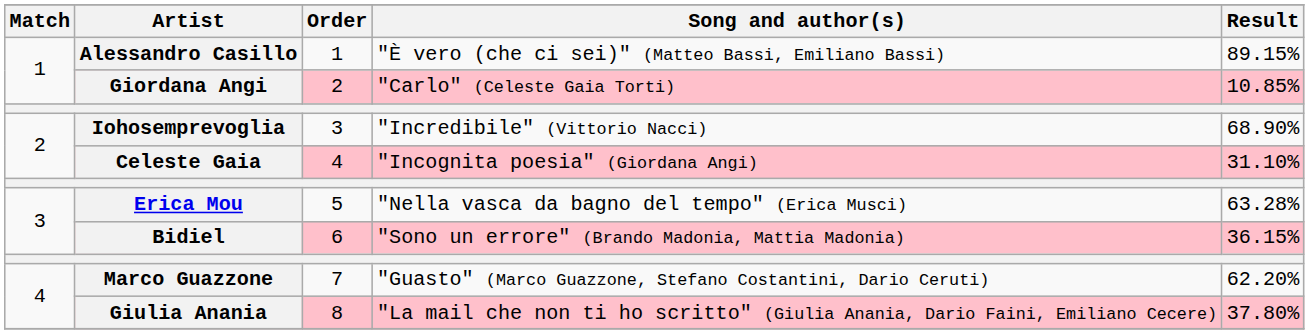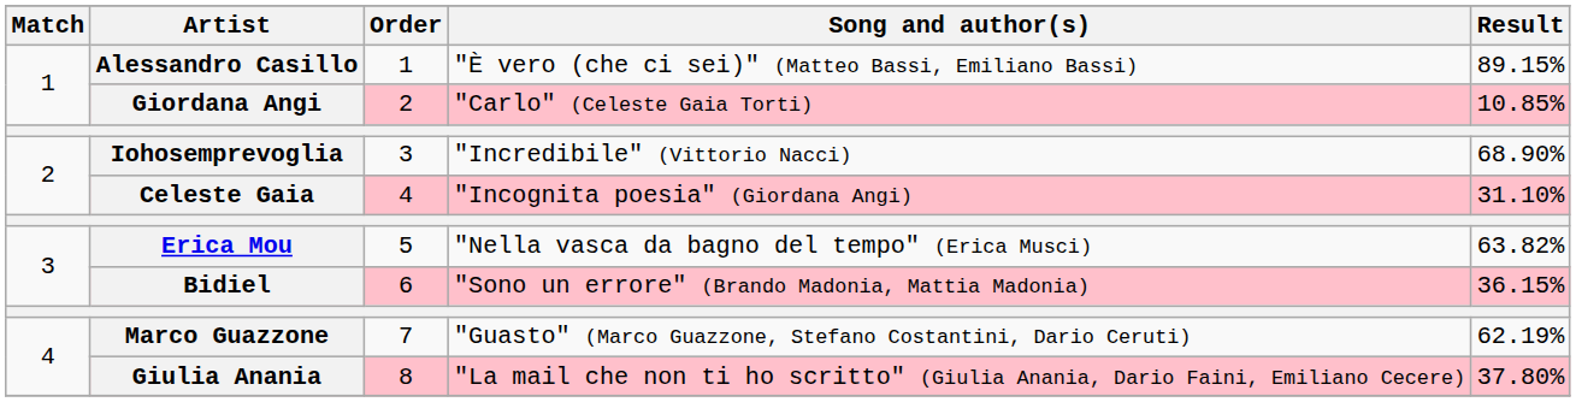Erica Mou | Result: 63.28% -> 63.82%
Marco Guazzone | Result: 62.20% -> 62.19%
